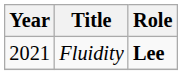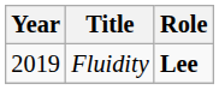Fluidity | Year: 2021 -> 2019
